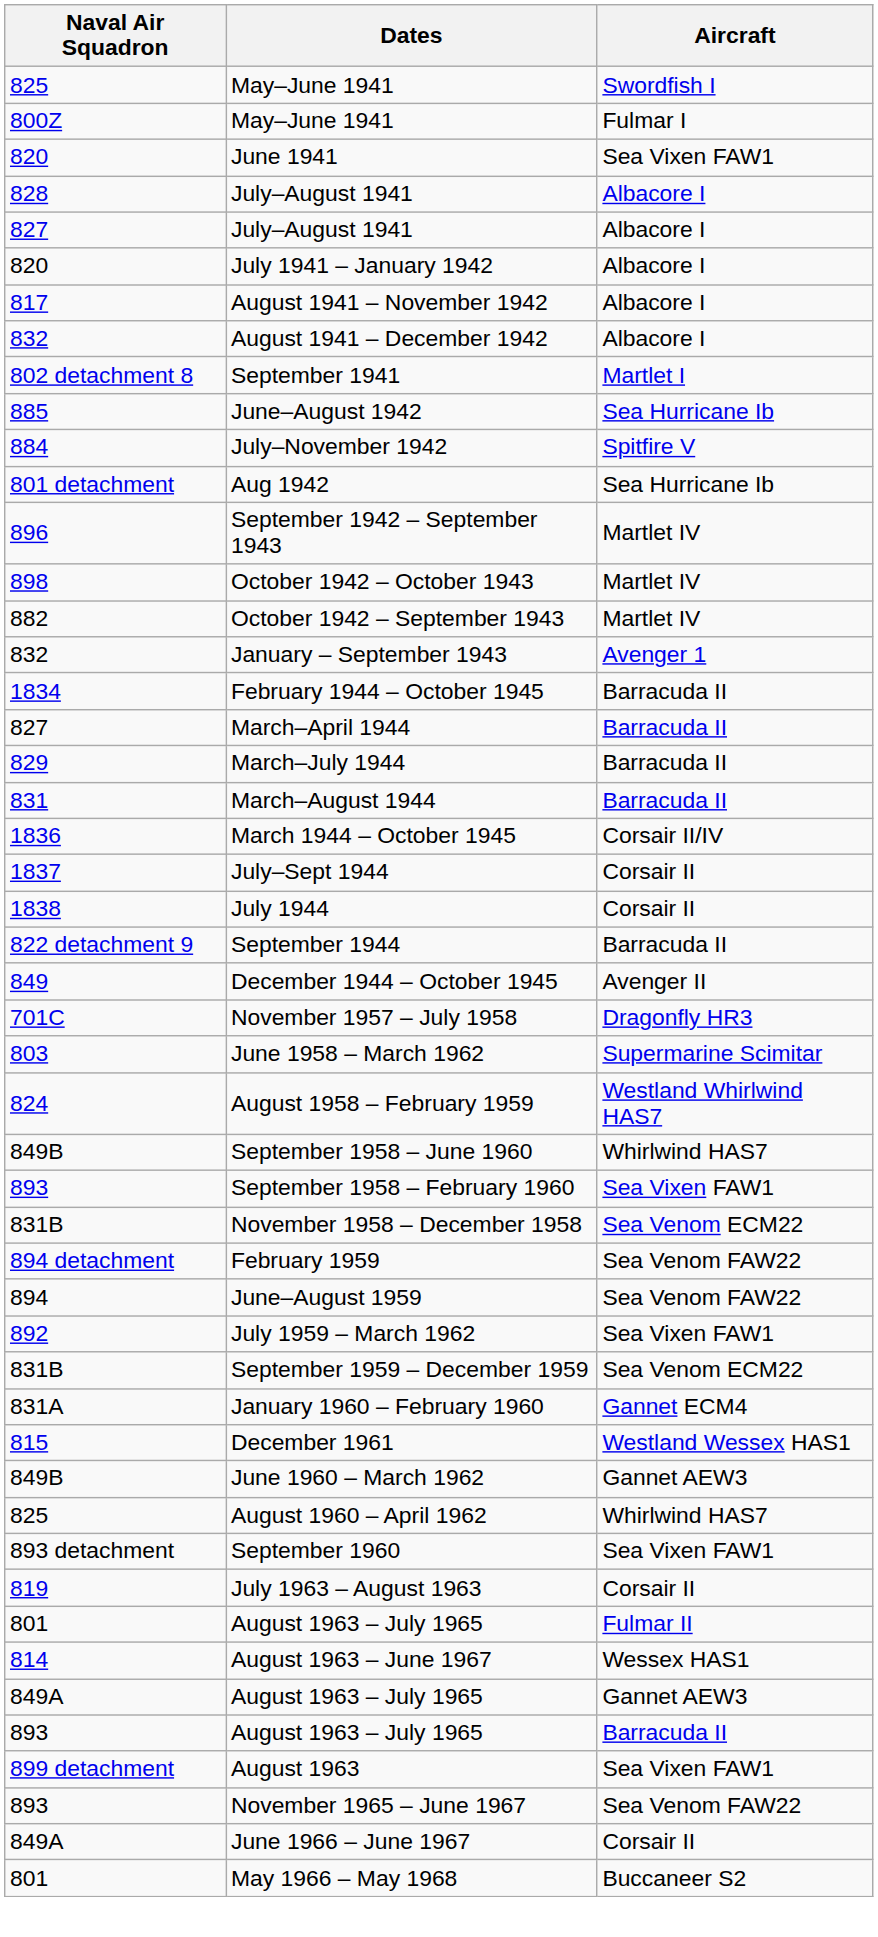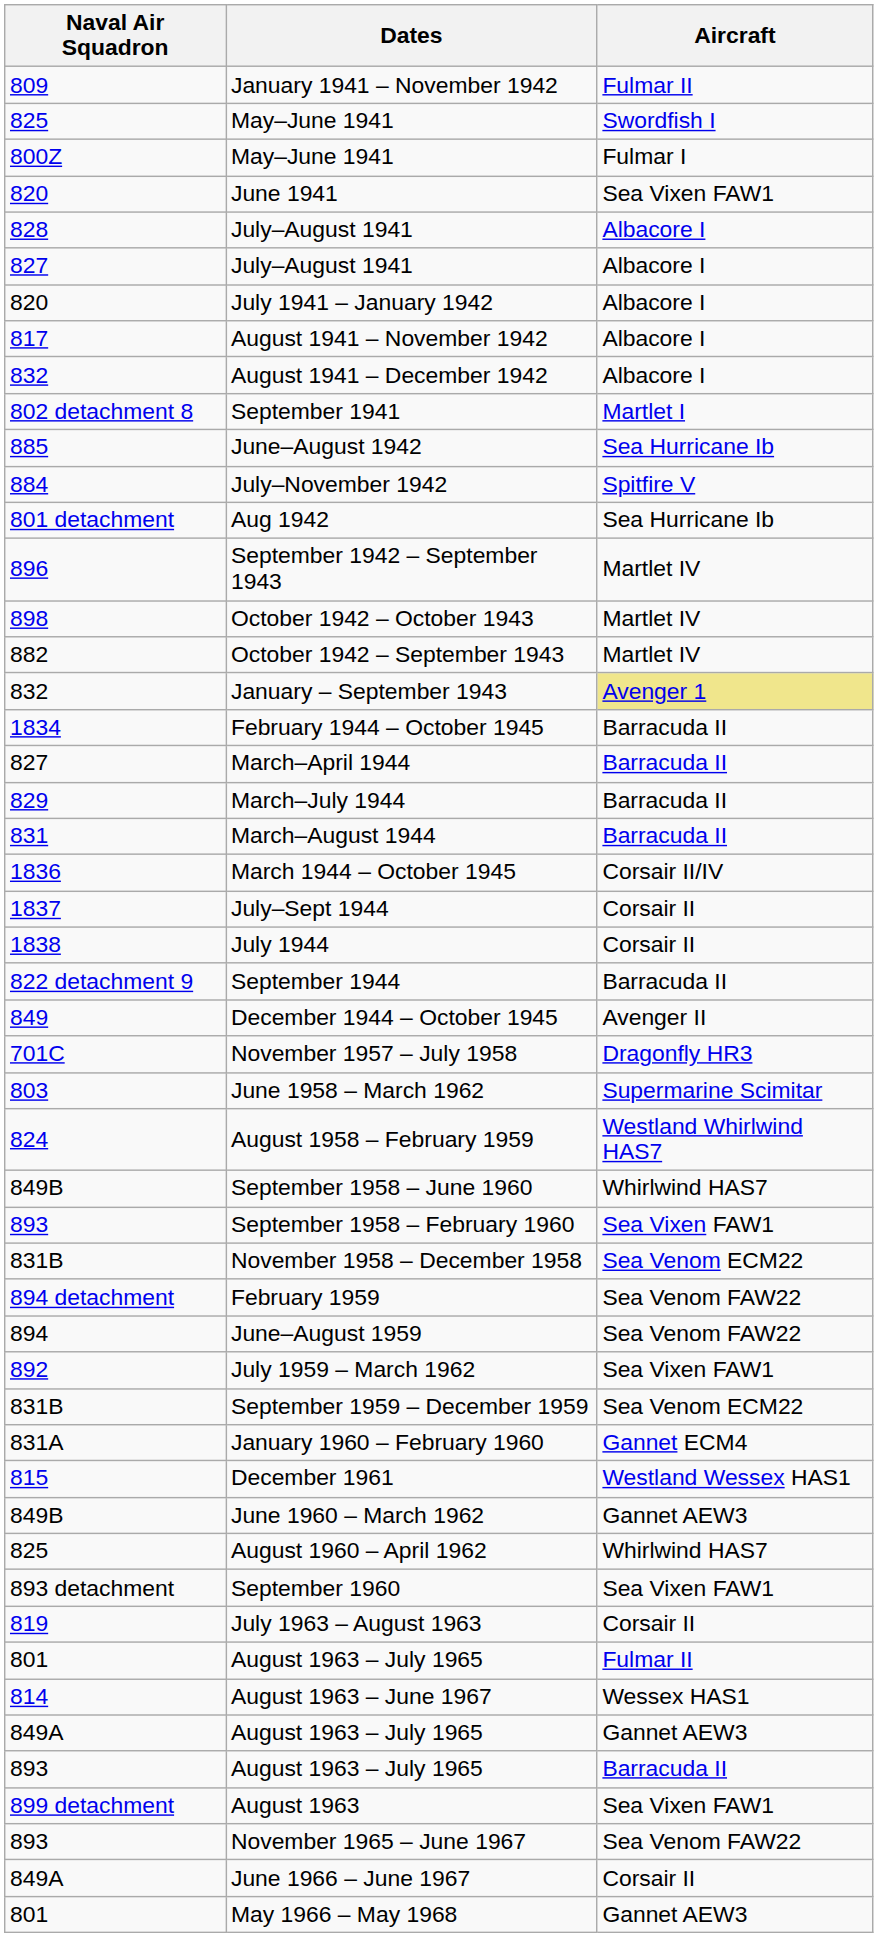+ row: 809 | January 1941 – November 1942 | Fulmar II
January – September 1943 | Aircraft: no background -> khaki background
May 1966 – May 1968 | Aircraft: Buccaneer S2 -> Gannet AEW3
